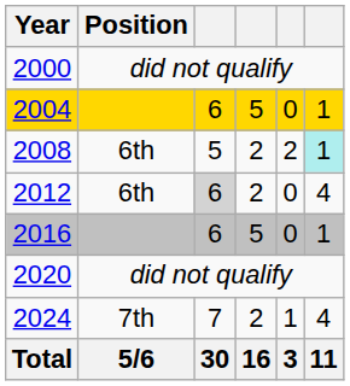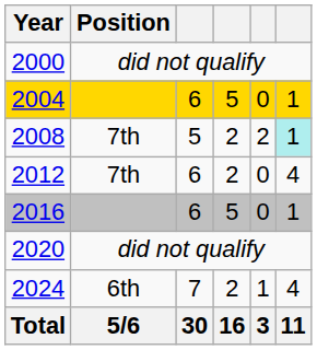2008 | Position: 6th -> 7th
2012 | Position: 6th -> 7th
2012 | column 3: lightgrey background -> no background
2024 | Position: 7th -> 6th
